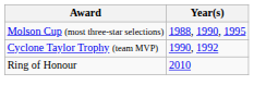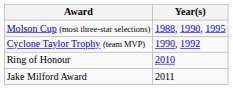+ row: Jake Milford Award | 2011
